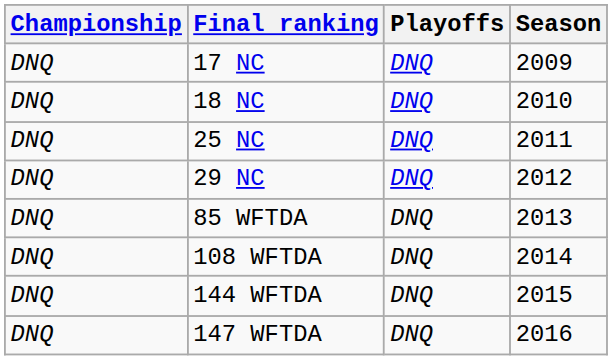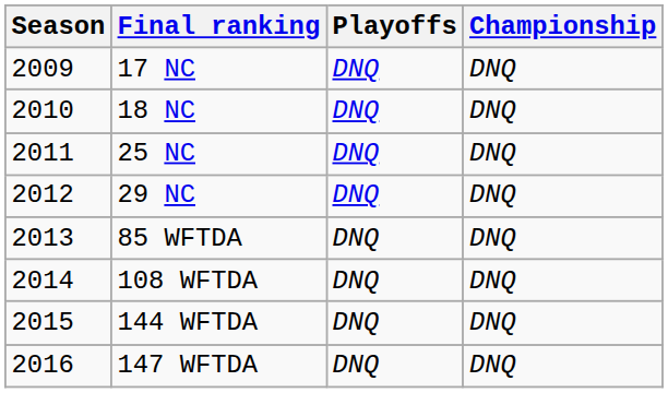columns swapped: Season <-> Championship
